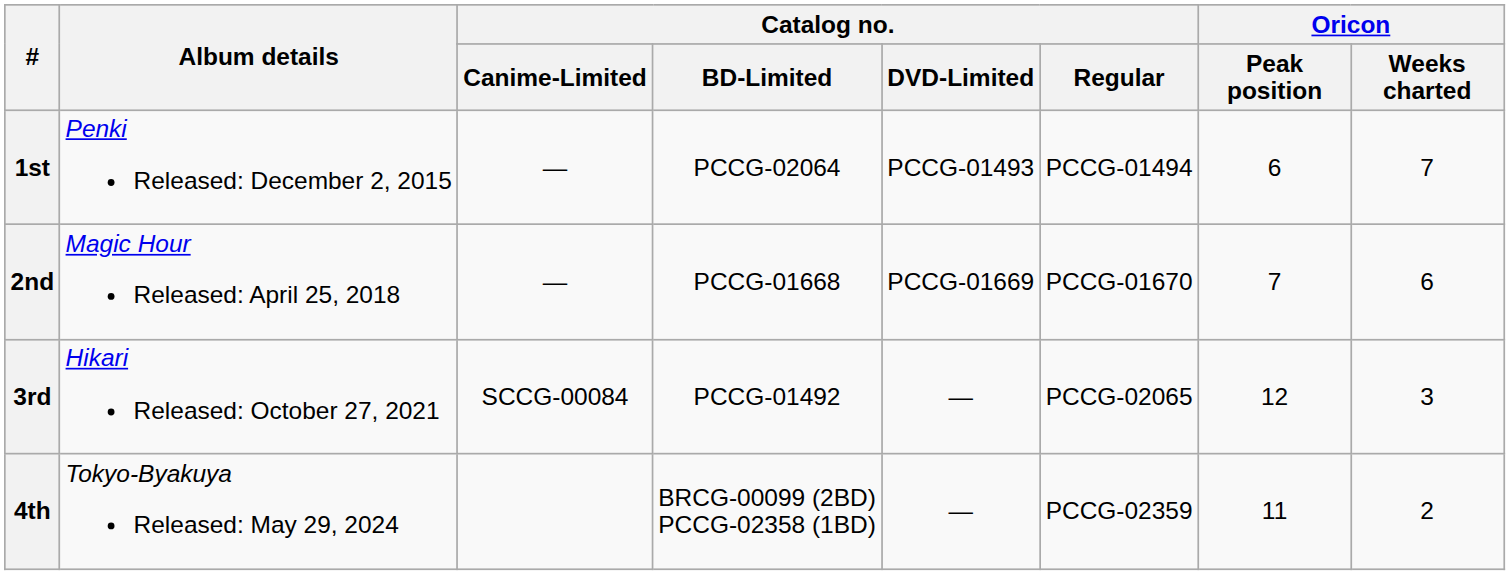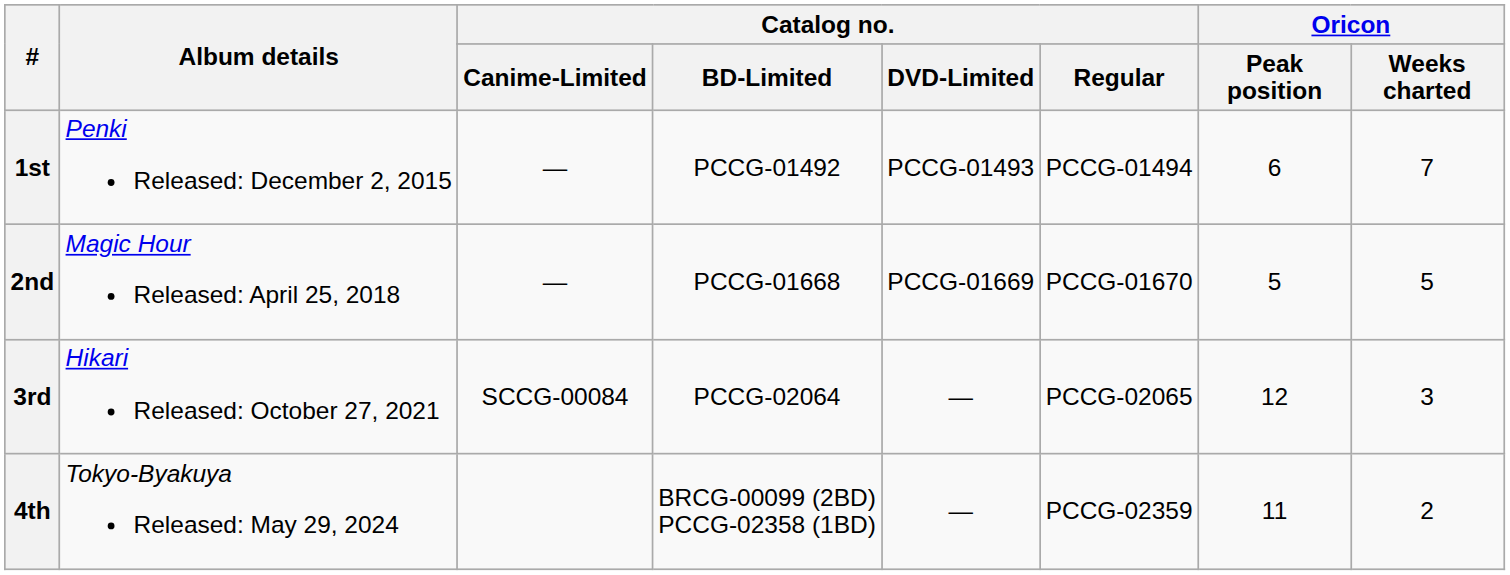1st | Catalog no. / BD-Limited: PCCG-02064 -> PCCG-01492
2nd | Oricon / Peak position: 7 -> 5
2nd | Oricon / Weeks charted: 6 -> 5
3rd | Catalog no. / BD-Limited: PCCG-01492 -> PCCG-02064
